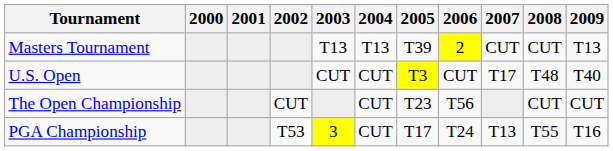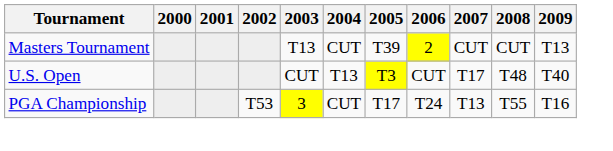Masters Tournament | 2004: T13 -> CUT
U.S. Open | 2004: CUT -> T13
- row: The Open Championship | CUT | CUT | T23 | T56 | CUT | CUT
